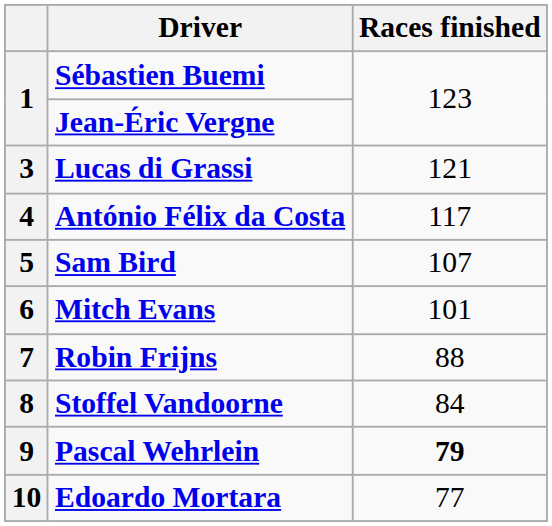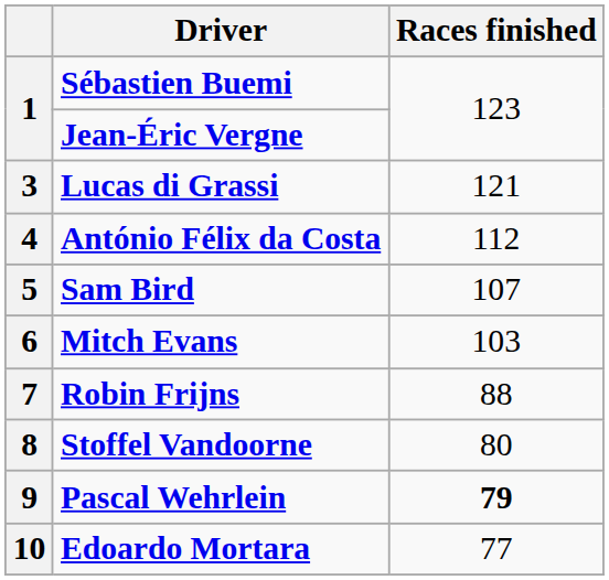4 | Races finished: 117 -> 112
6 | Races finished: 101 -> 103
8 | Races finished: 84 -> 80
